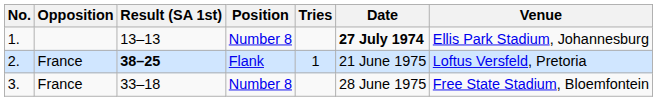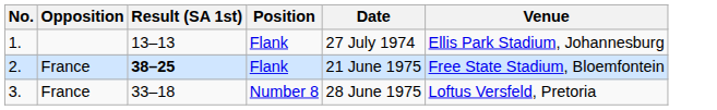- column: Tries | 1
1. | Position: Number 8 -> Flank
1. | Date: bold -> normal
2. | Venue: Loftus Versfeld, Pretoria -> Free State Stadium, Bloemfontein
3. | Venue: Free State Stadium, Bloemfontein -> Loftus Versfeld, Pretoria
